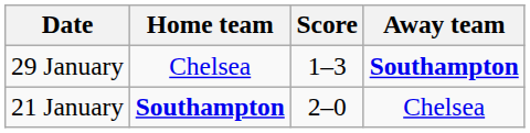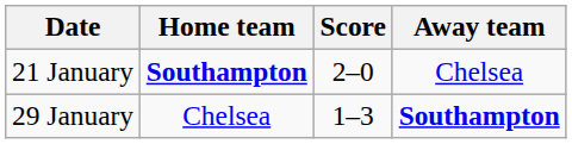rows swapped: 21 January <-> 29 January
